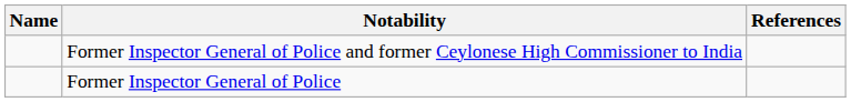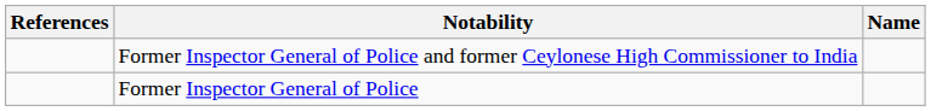columns swapped: Name <-> References
